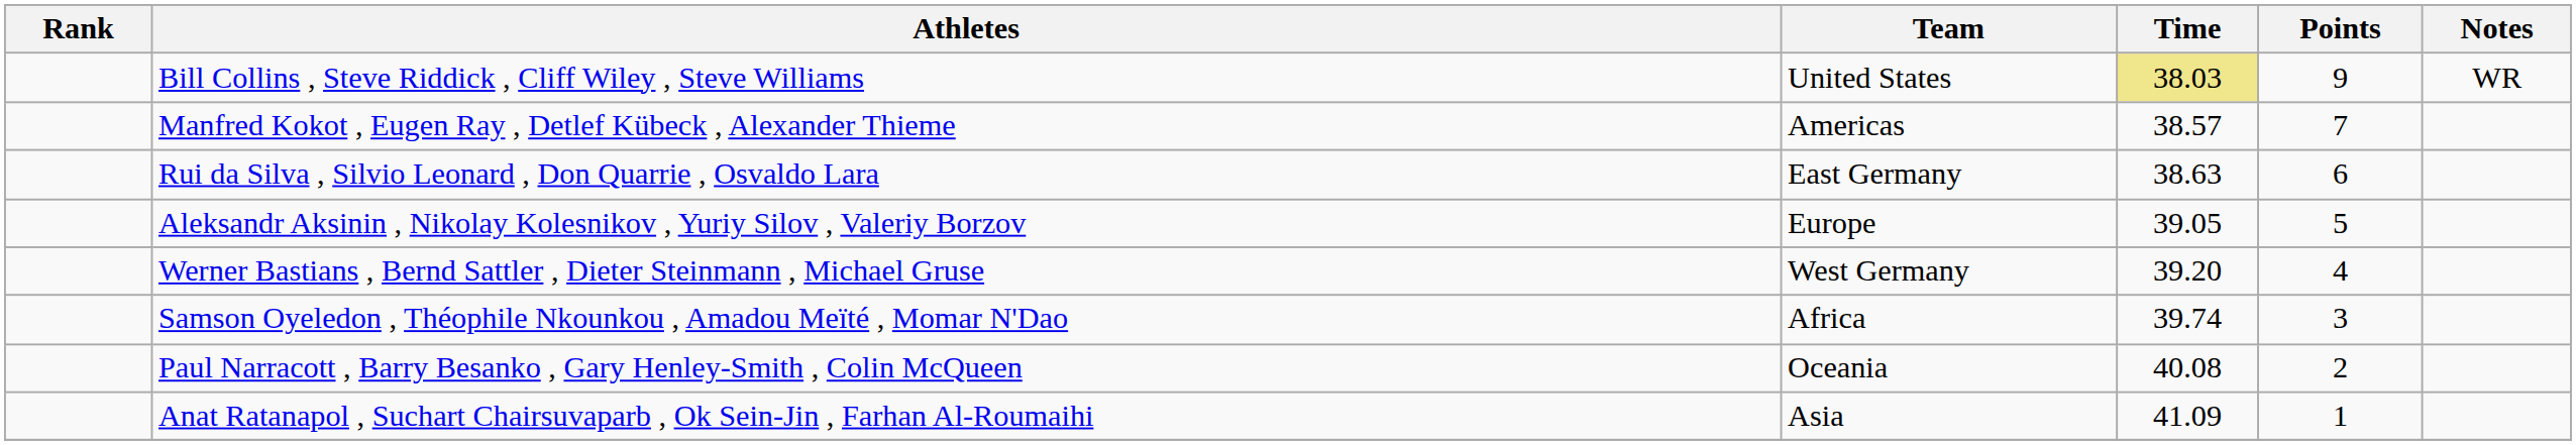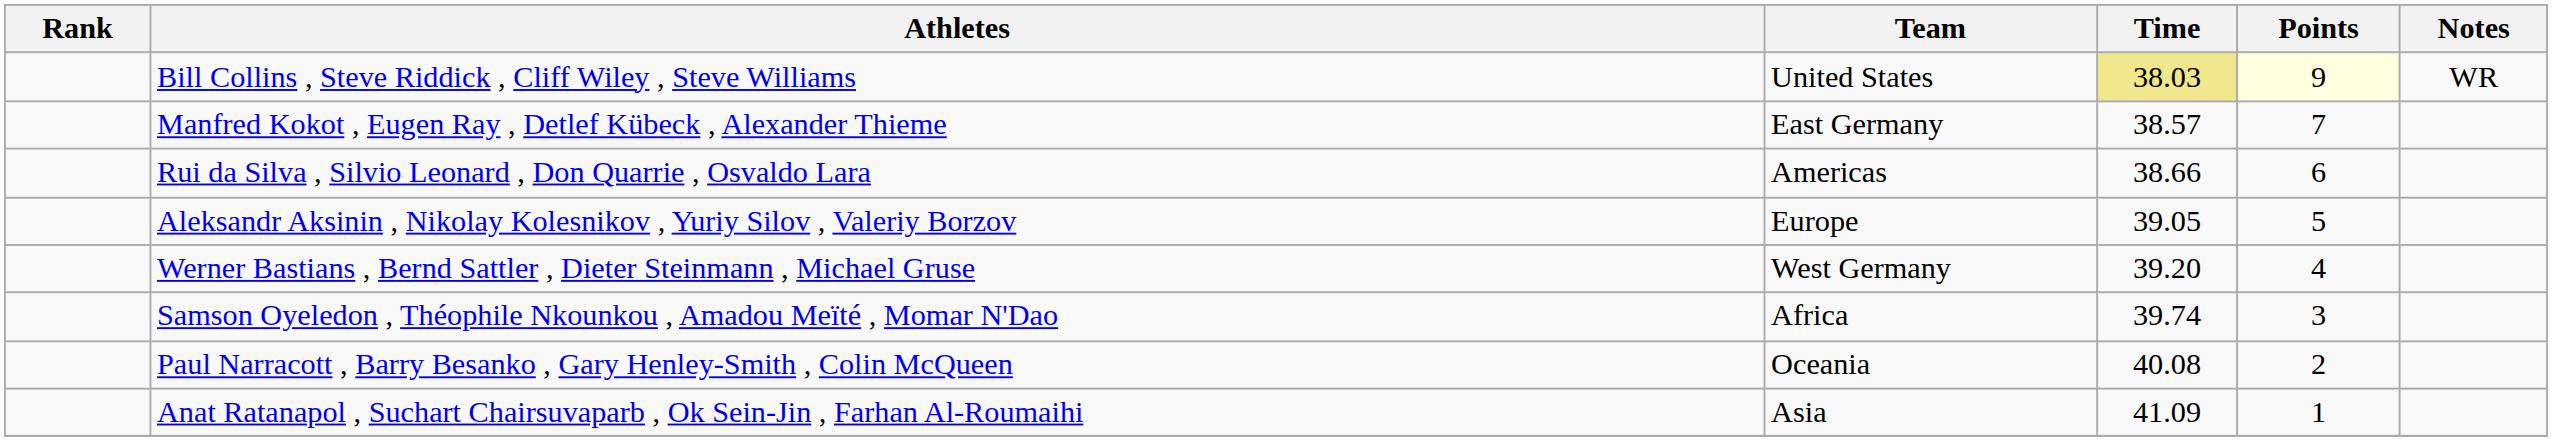Bill Collins , Steve Riddick , Cliff Wiley , Steve Williams | Points: no background -> lightyellow background
Manfred Kokot , Eugen Ray , Detlef Kübeck , Alexander Thieme | Team: Americas -> East Germany
Rui da Silva , Silvio Leonard , Don Quarrie , Osvaldo Lara | Team: East Germany -> Americas
Rui da Silva , Silvio Leonard , Don Quarrie , Osvaldo Lara | Time: 38.63 -> 38.66
